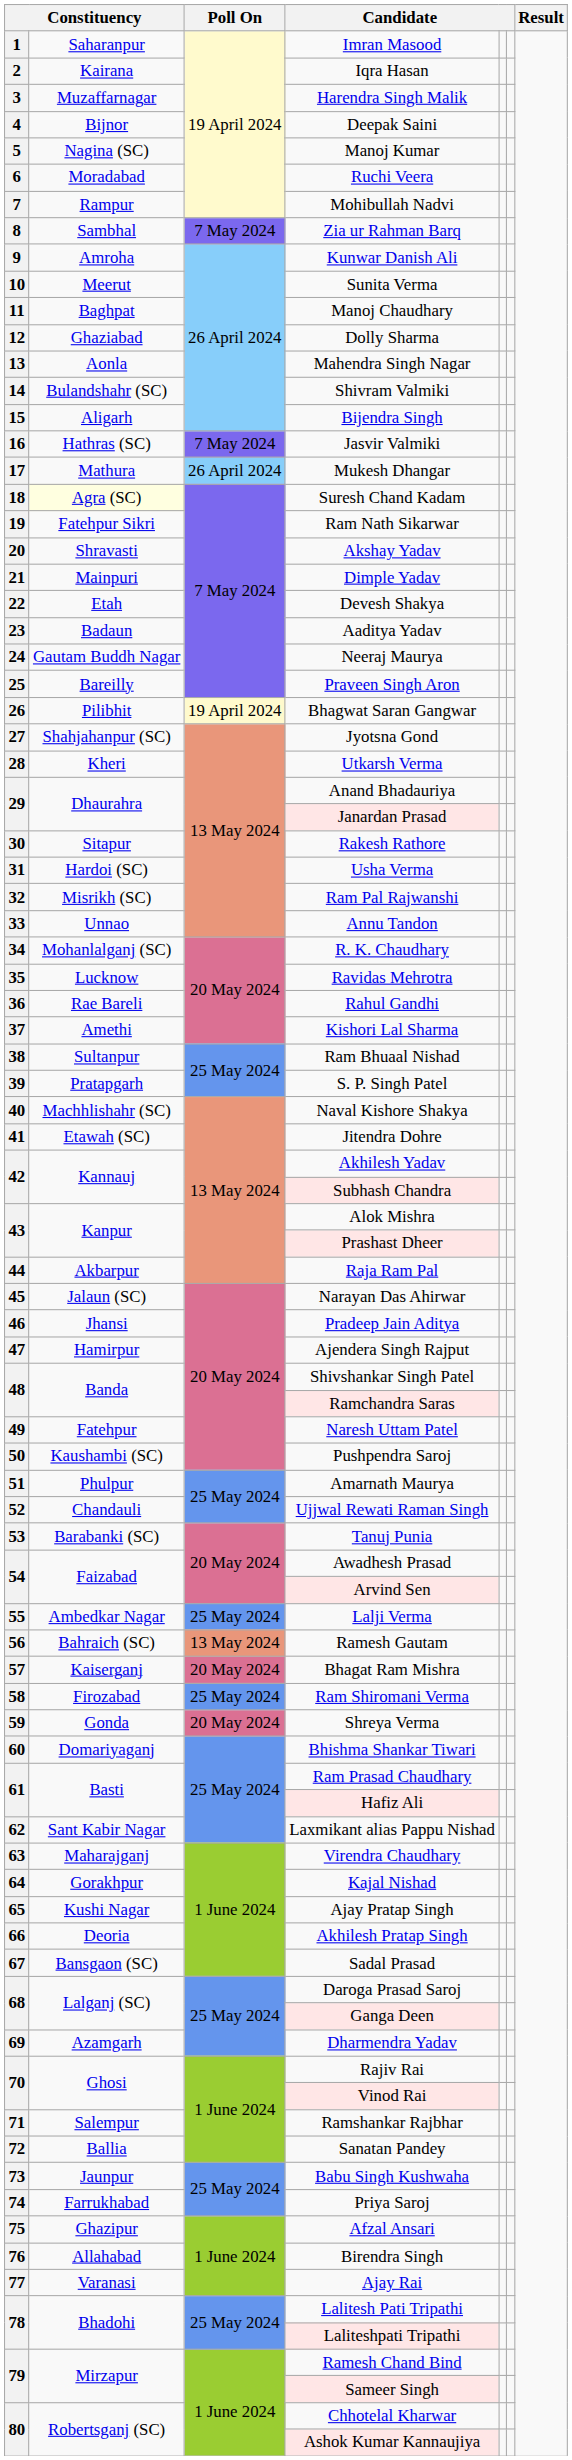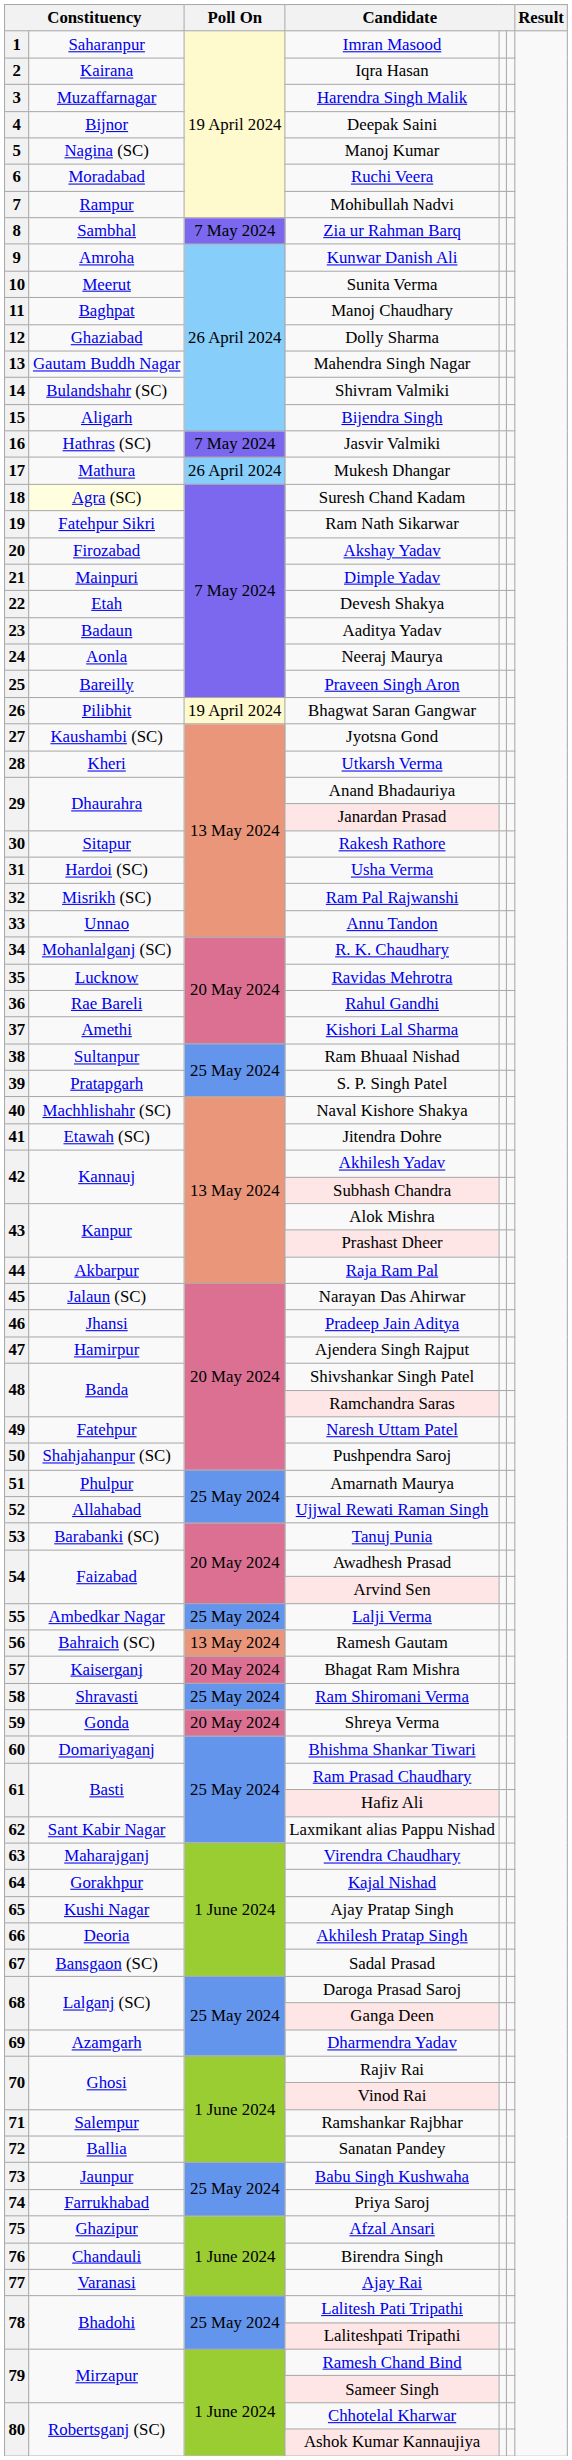Mahendra Singh Nagar | column 2: Aonla -> Gautam Buddh Nagar
Akshay Yadav | column 2: Shravasti -> Firozabad
Neeraj Maurya | column 2: Gautam Buddh Nagar -> Aonla
Jyotsna Gond | column 2: Shahjahanpur (SC) -> Kaushambi (SC)
Pushpendra Saroj | column 2: Kaushambi (SC) -> Shahjahanpur (SC)
Ujjwal Rewati Raman Singh | column 2: Chandauli -> Allahabad
Ram Shiromani Verma | column 2: Firozabad -> Shravasti
Birendra Singh | column 2: Allahabad -> Chandauli
